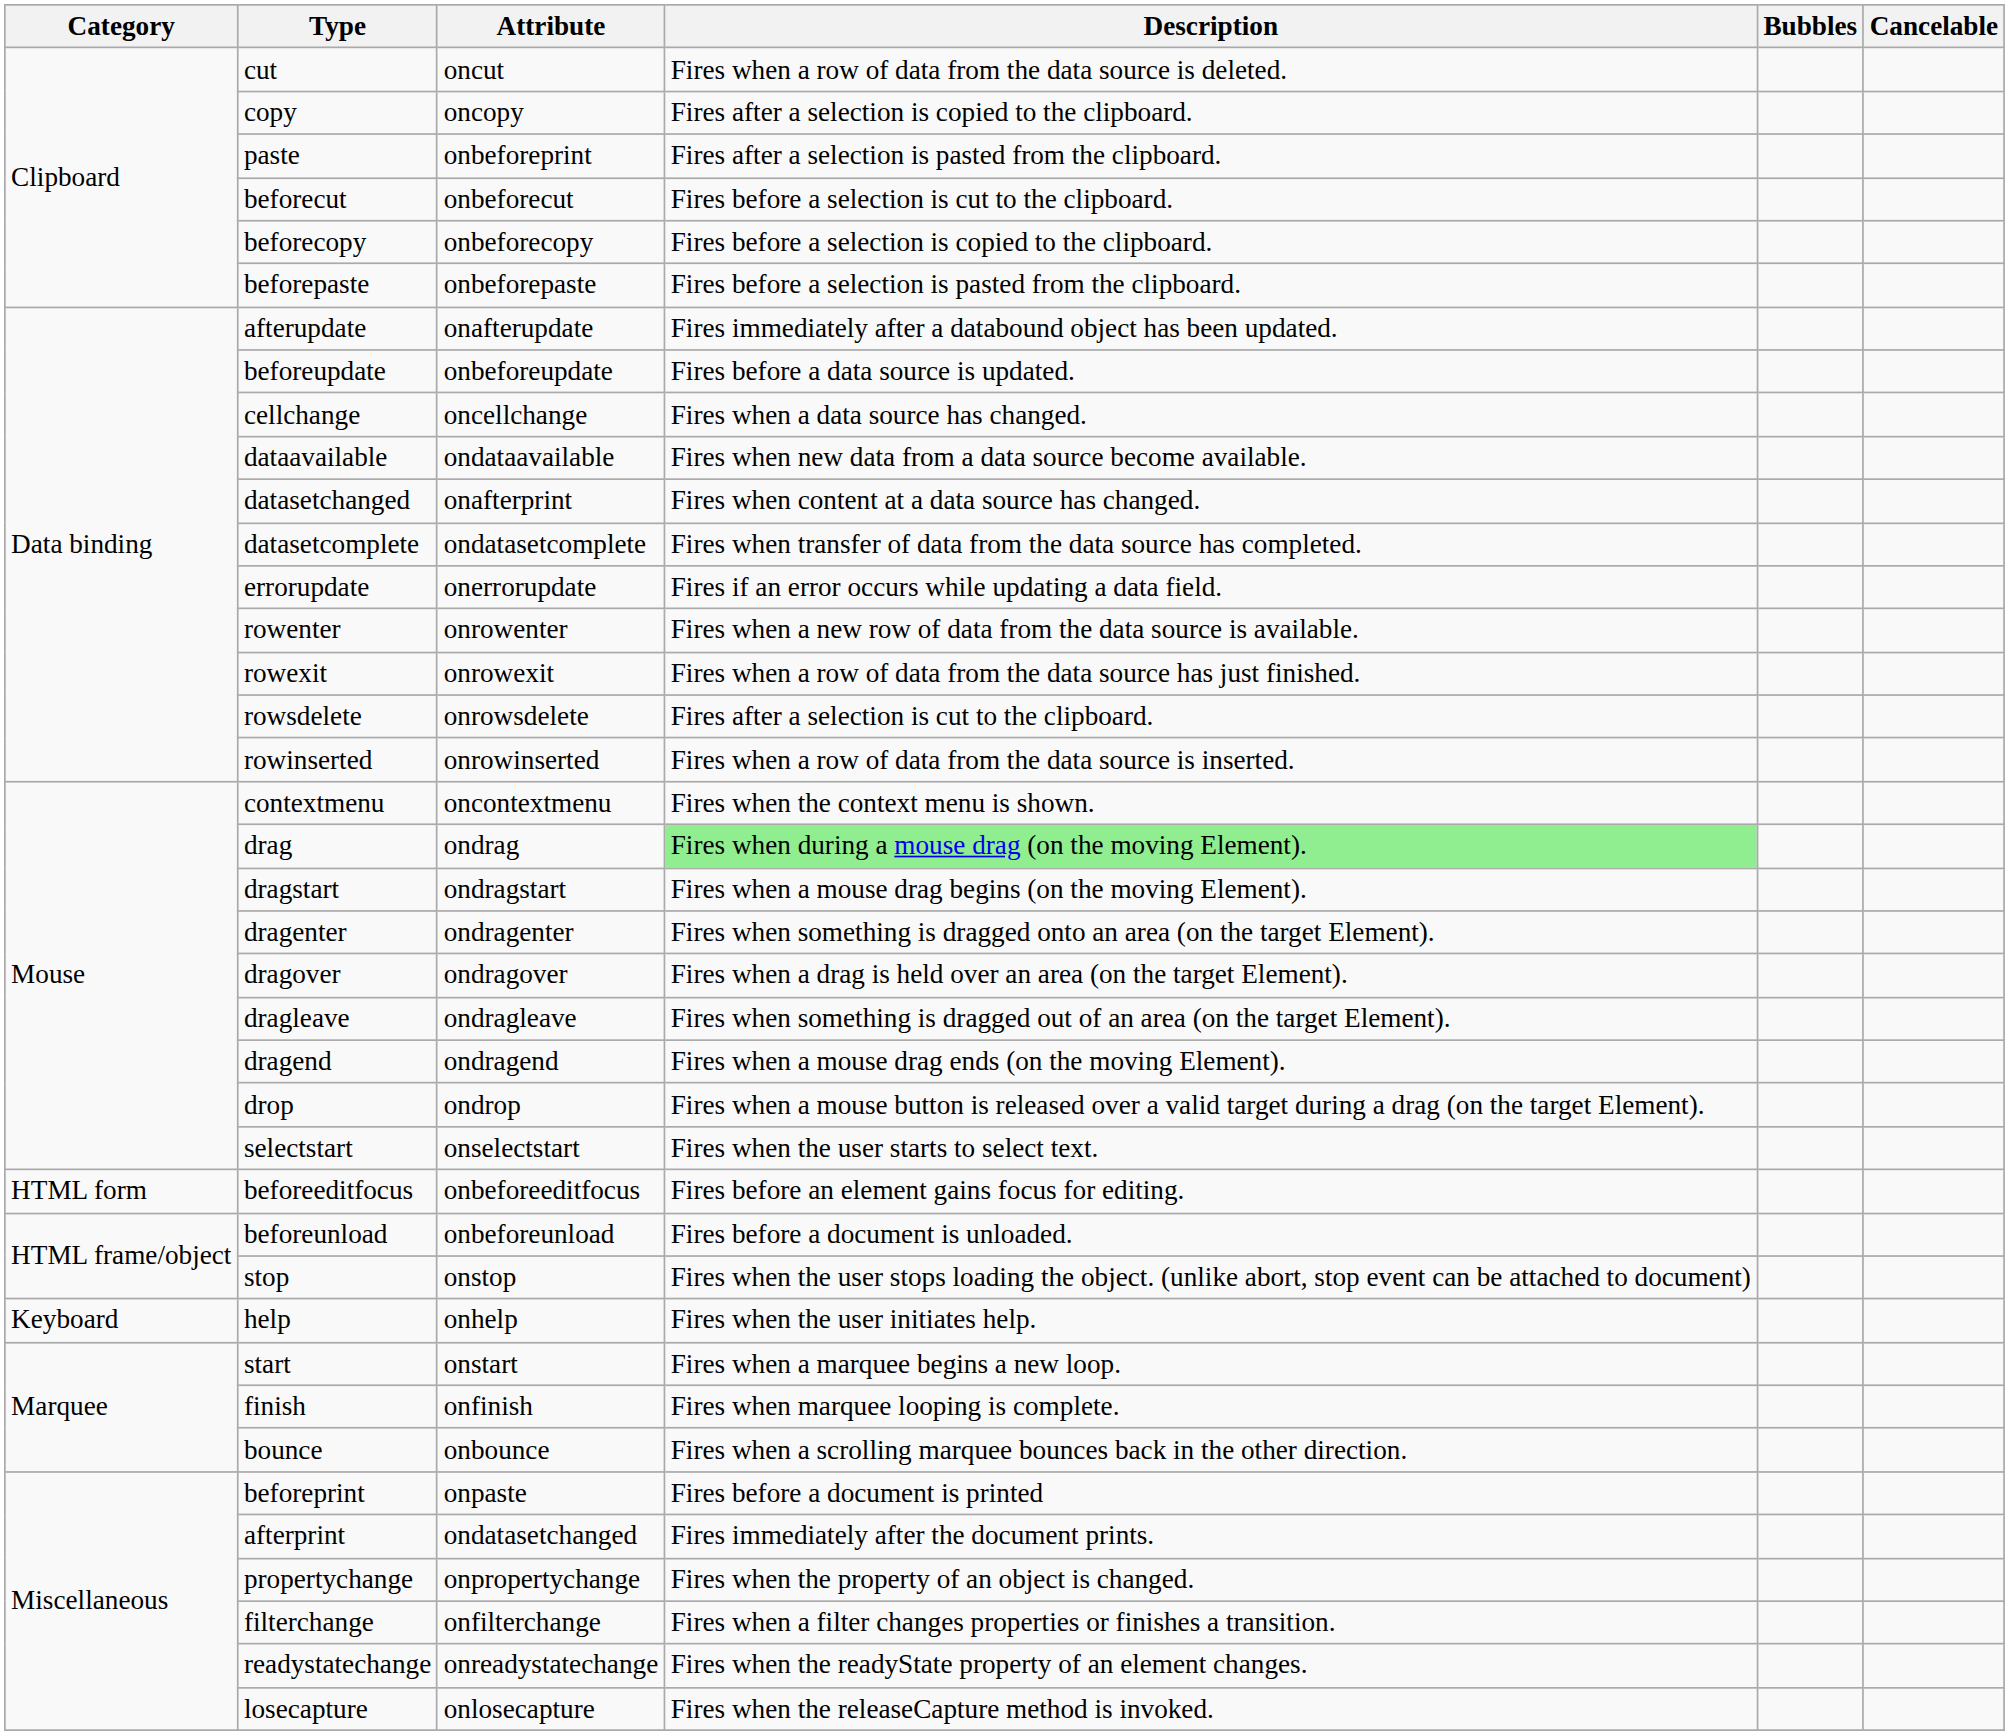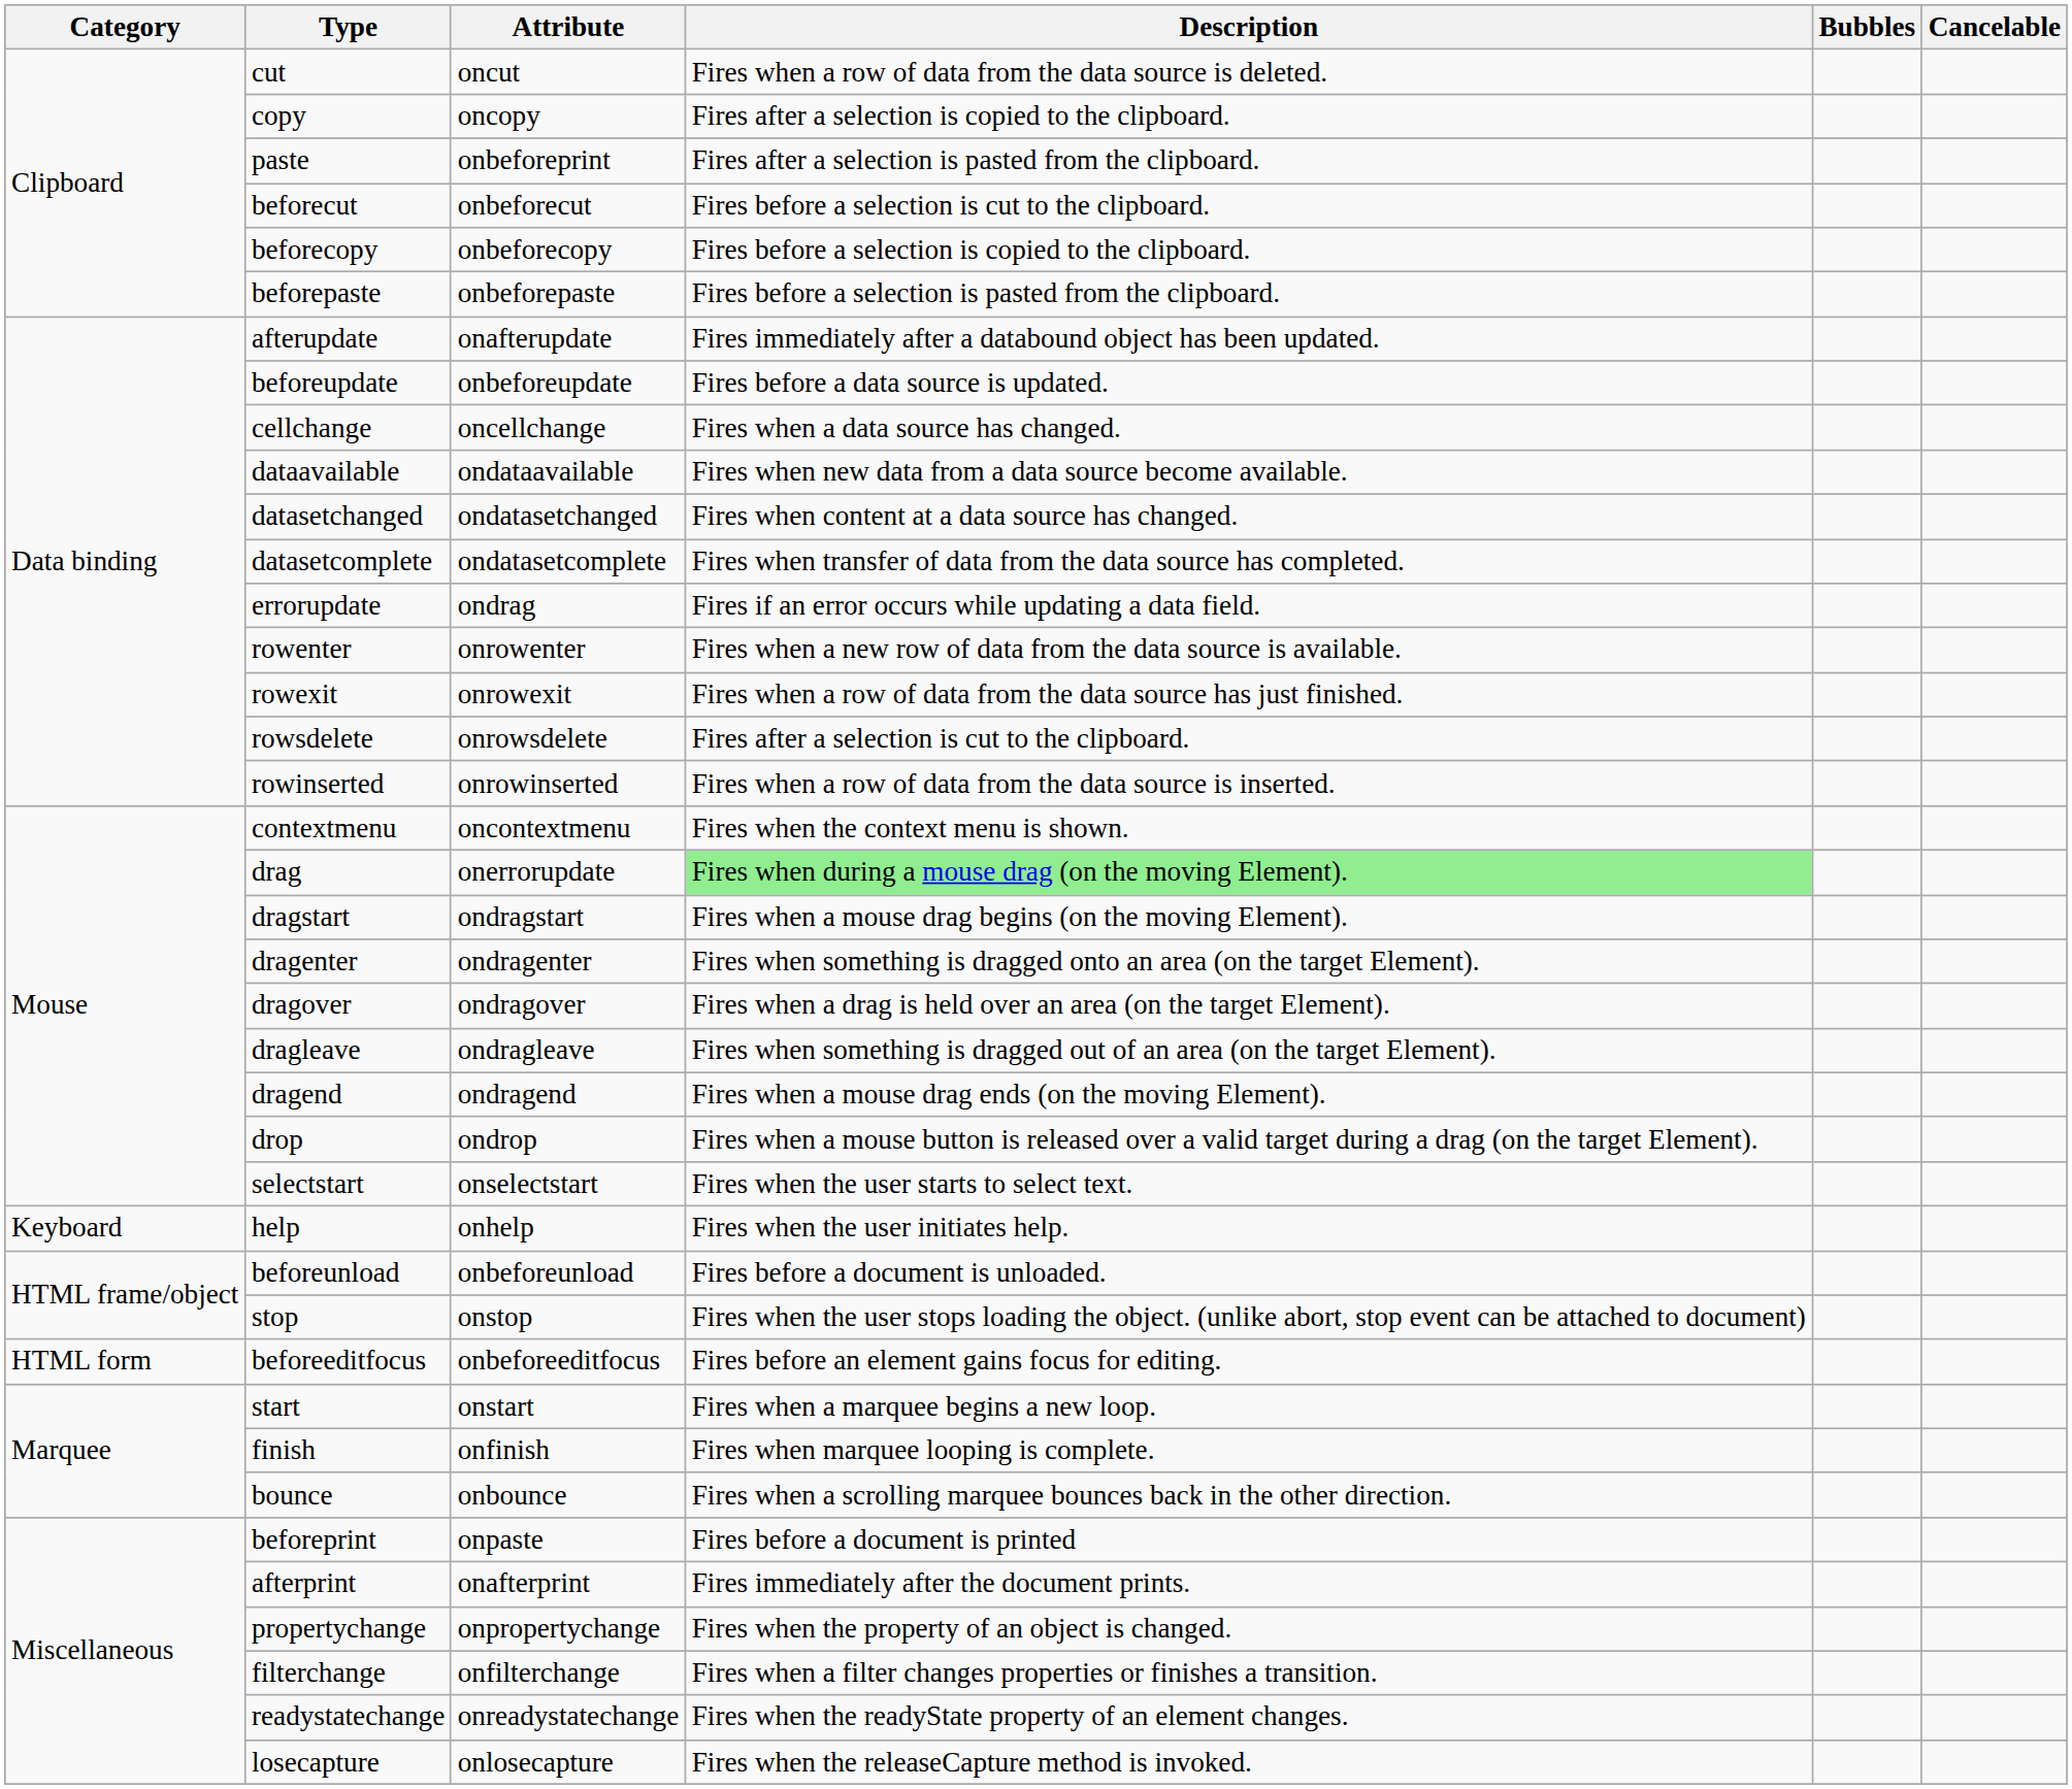datasetchanged | Attribute: onafterprint -> ondatasetchanged
errorupdate | Attribute: onerrorupdate -> ondrag
drag | Attribute: ondrag -> onerrorupdate
rows swapped: help <-> beforeeditfocus
afterprint | Attribute: ondatasetchanged -> onafterprint
